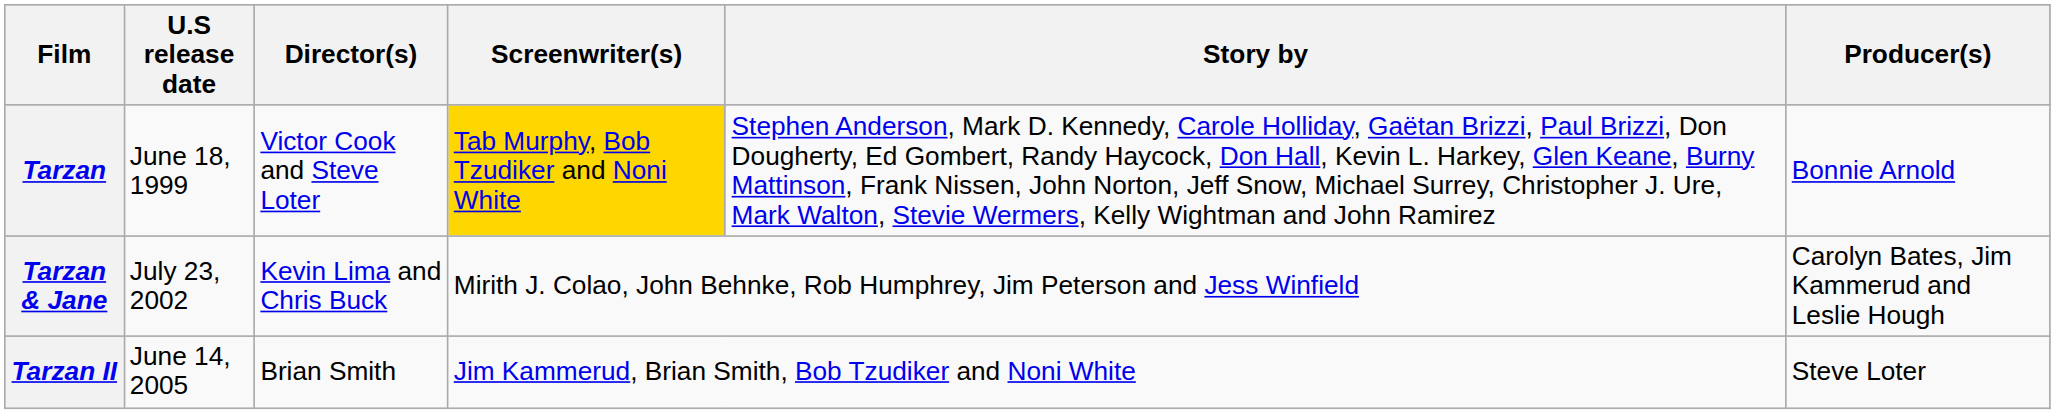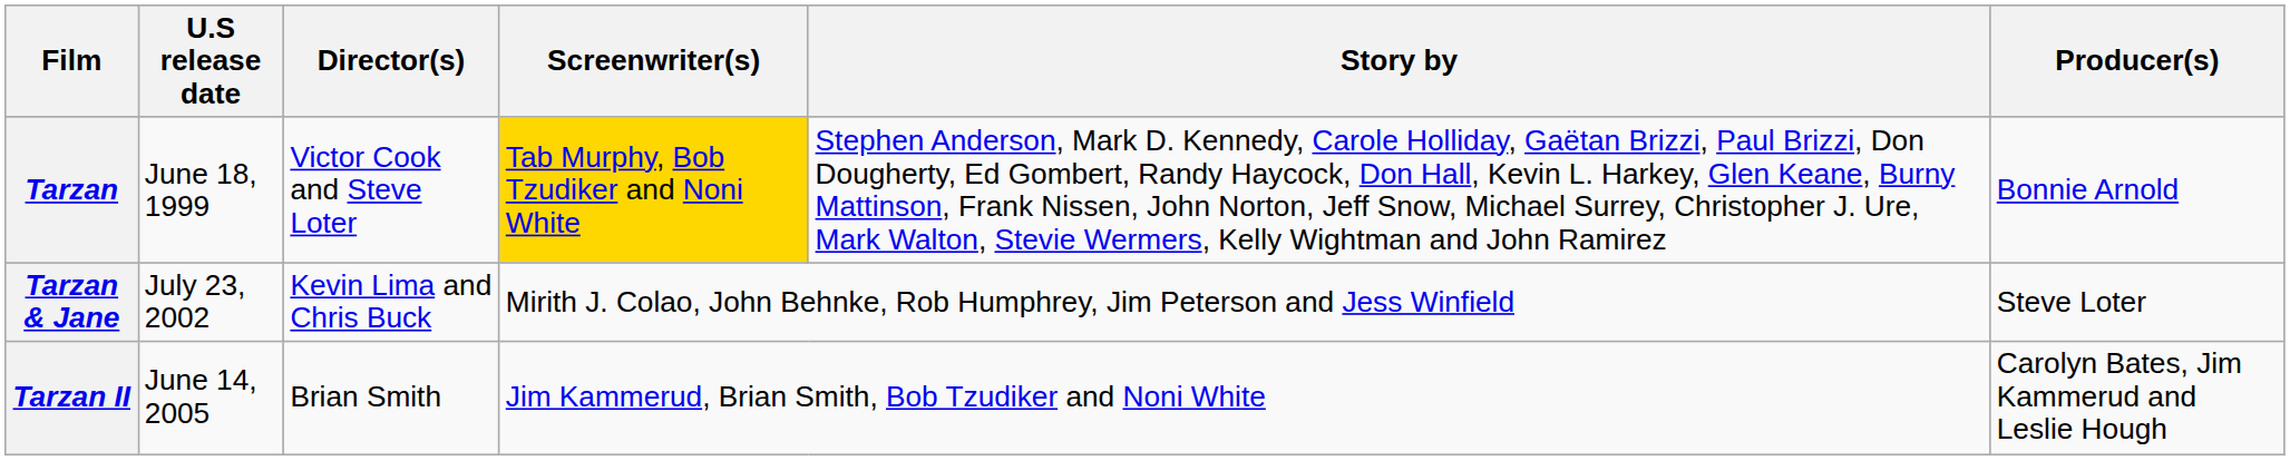Tarzan & Jane | Producer(s): Carolyn Bates, Jim Kammerud and Leslie Hough -> Steve Loter
Tarzan II | Producer(s): Steve Loter -> Carolyn Bates, Jim Kammerud and Leslie Hough
